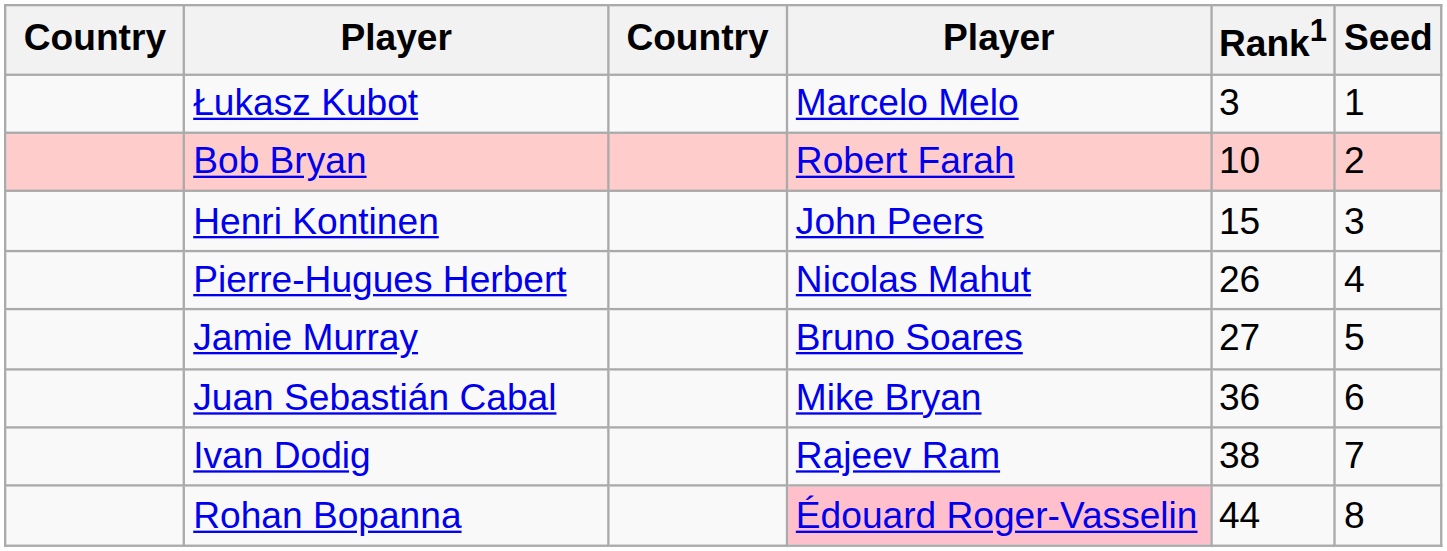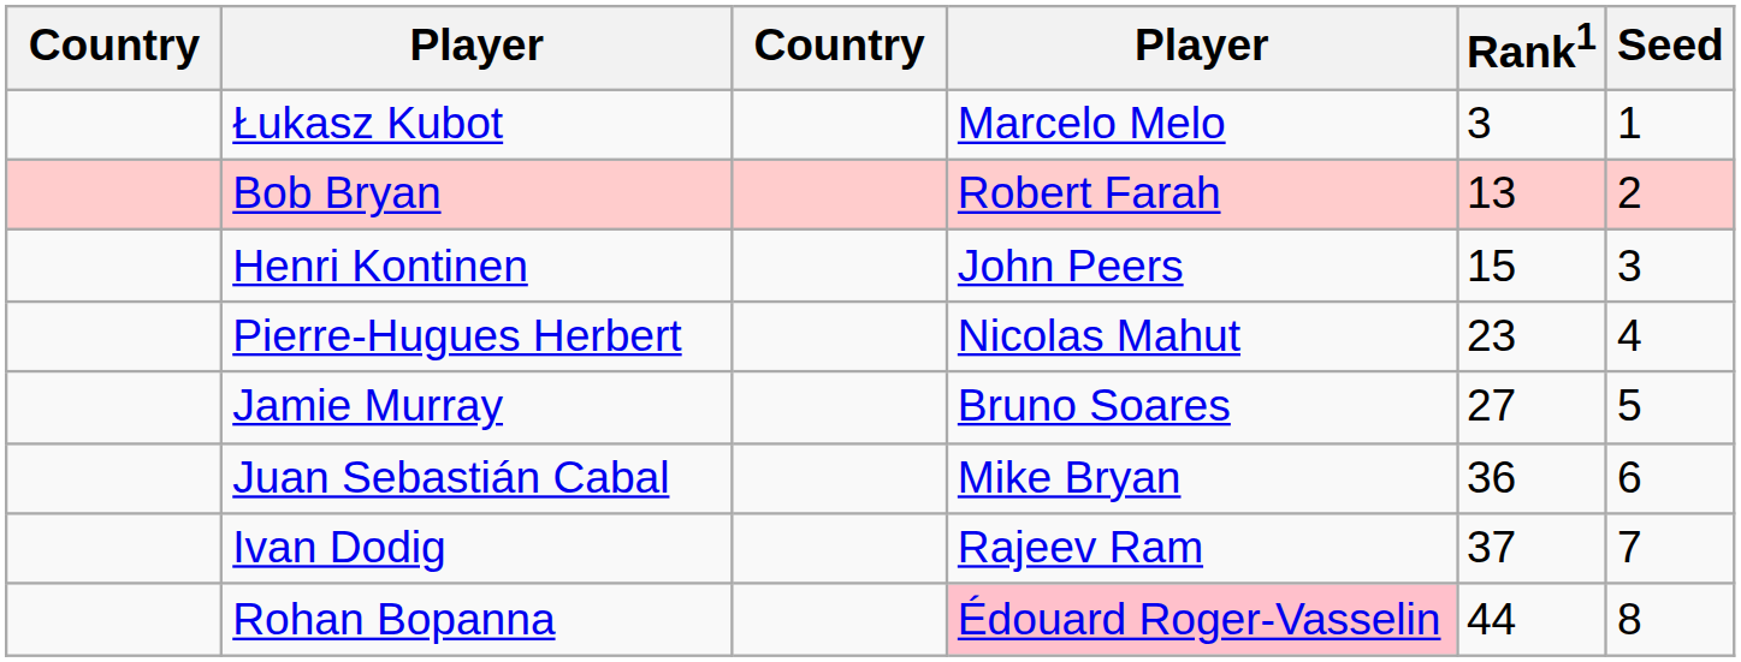Bob Bryan | Rank1: 10 -> 13
Pierre-Hugues Herbert | Rank1: 26 -> 23
Ivan Dodig | Rank1: 38 -> 37
